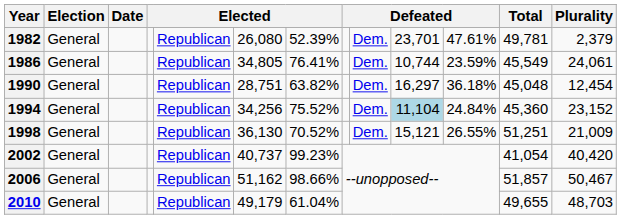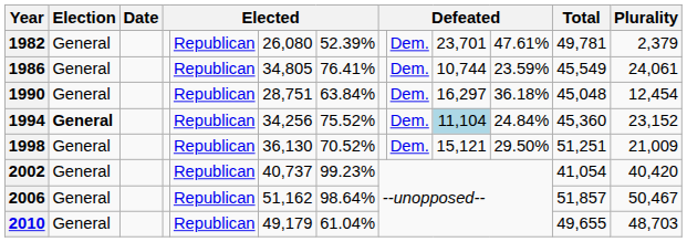1990 | column 7: 63.82% -> 63.84%
1994 | Election: normal -> bold
1998 | column 11: 26.55% -> 29.50%
2006 | column 7: 98.66% -> 98.64%
